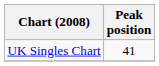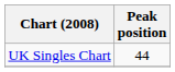UK Singles Chart | Peak position: 41 -> 44
